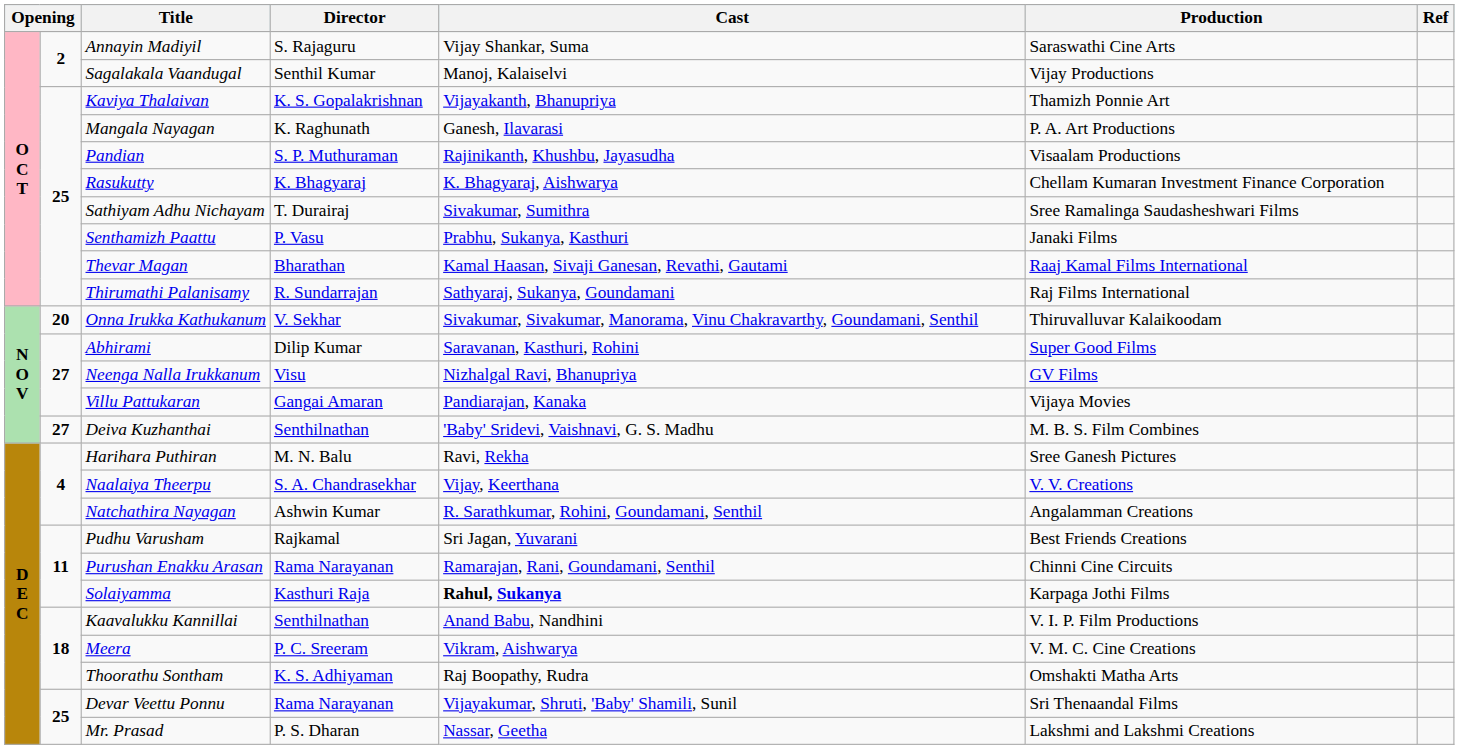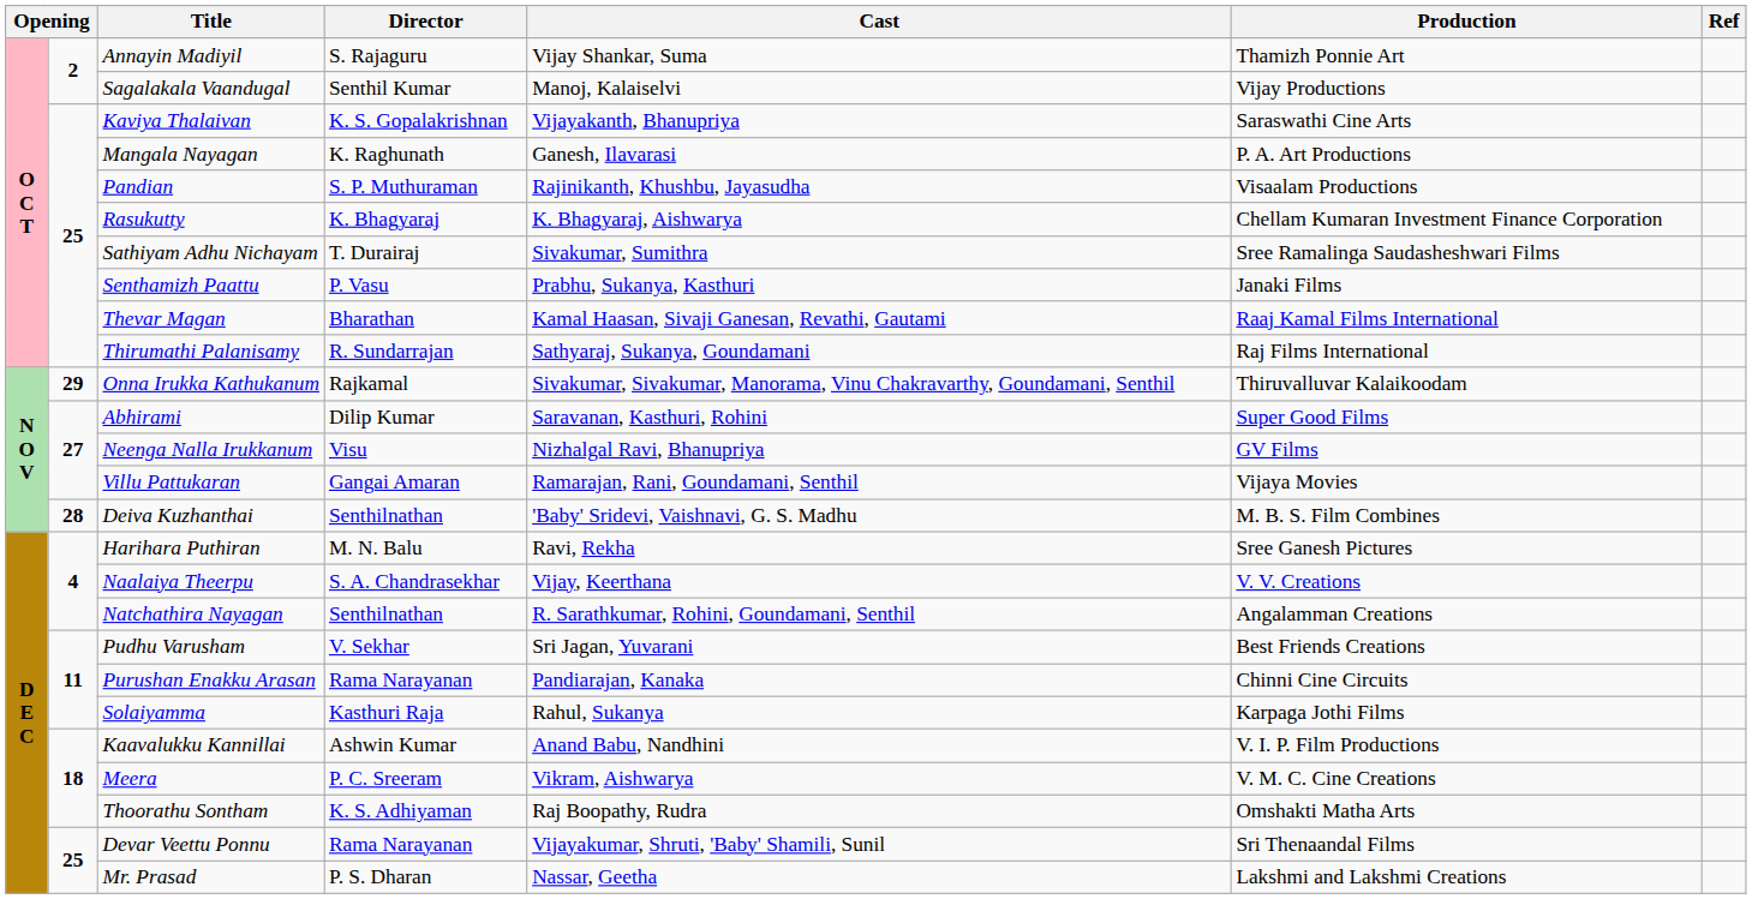Annayin Madiyil | Production: Saraswathi Cine Arts -> Thamizh Ponnie Art
Kaviya Thalaivan | Production: Thamizh Ponnie Art -> Saraswathi Cine Arts
Onna Irukka Kathukanum | column 2: 20 -> 29
Onna Irukka Kathukanum | Director: V. Sekhar -> Rajkamal
Villu Pattukaran | Cast: Pandiarajan, Kanaka -> Ramarajan, Rani, Goundamani, Senthil
Deiva Kuzhanthai | column 2: 27 -> 28
Natchathira Nayagan | Director: Ashwin Kumar -> Senthilnathan
Pudhu Varusham | Director: Rajkamal -> V. Sekhar
Purushan Enakku Arasan | Cast: Ramarajan, Rani, Goundamani, Senthil -> Pandiarajan, Kanaka
Solaiyamma | Cast: bold -> normal
Kaavalukku Kannillai | Director: Senthilnathan -> Ashwin Kumar
